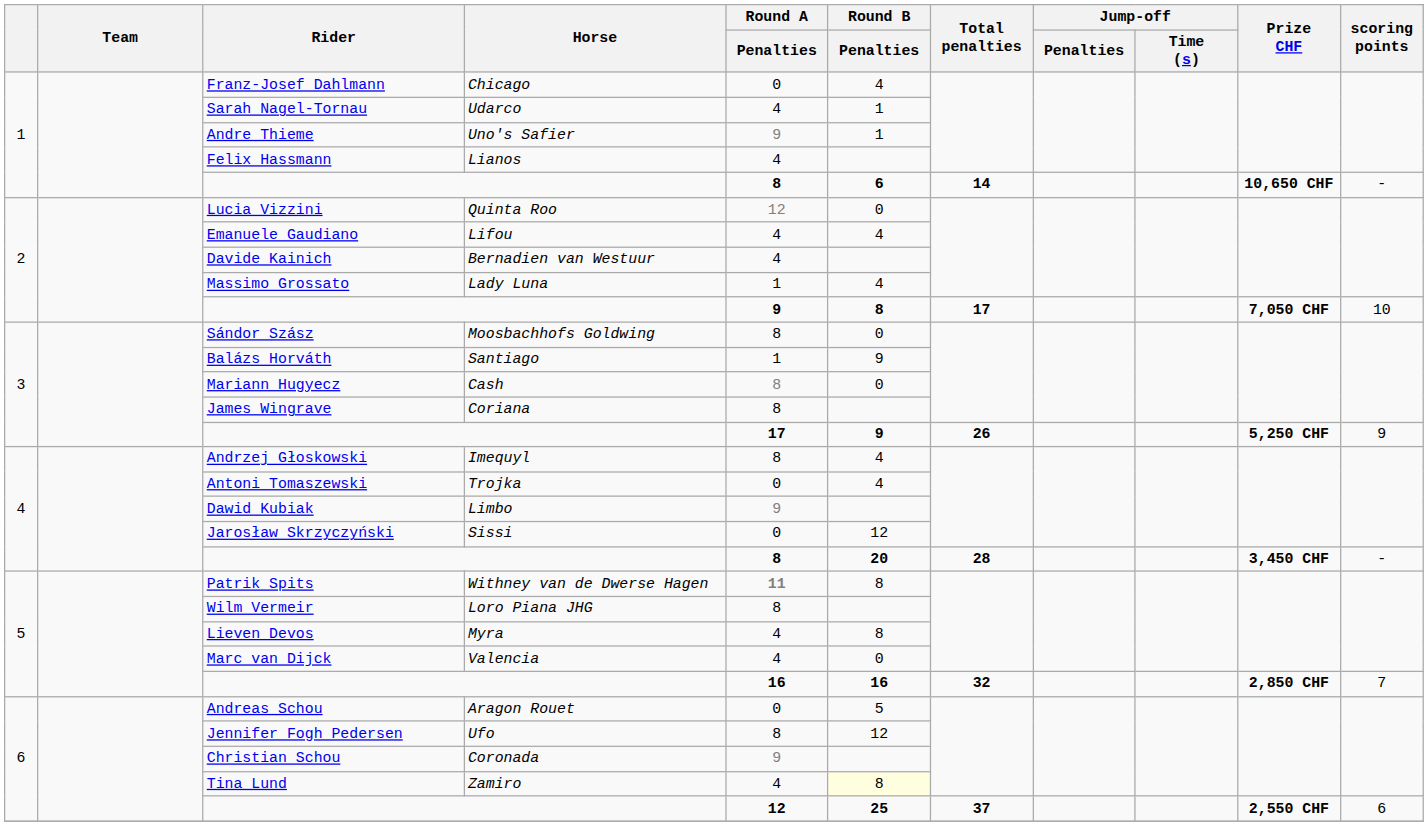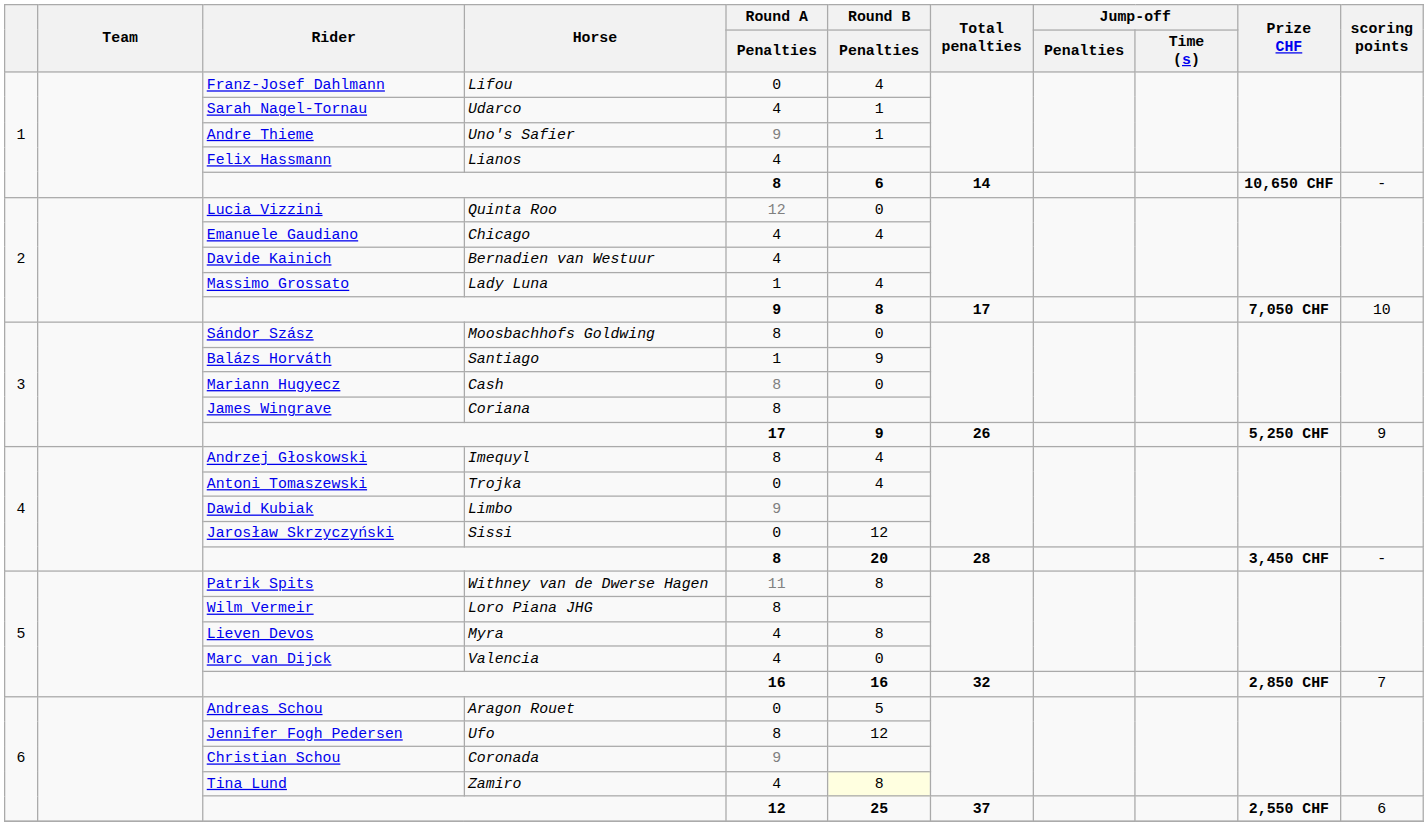Franz-Josef Dahlmann | Horse: Chicago -> Lifou
Emanuele Gaudiano | Horse: Lifou -> Chicago
Patrik Spits | Round A / Penalties: bold -> normal
